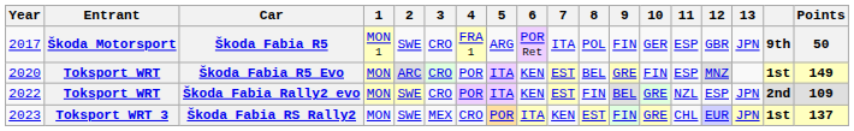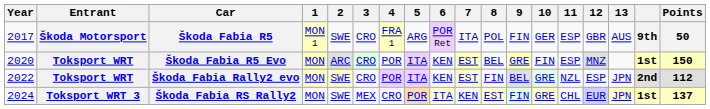Škoda Fabia R5 | 13: JPN -> AUS
Škoda Fabia R5 Evo | Points: 149 -> 150
Škoda Fabia Rally2 evo | Points: 109 -> 112
Škoda Fabia RS Rally2 | Year: 2023 -> 2024
